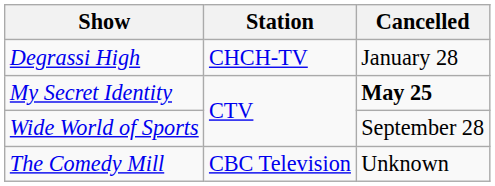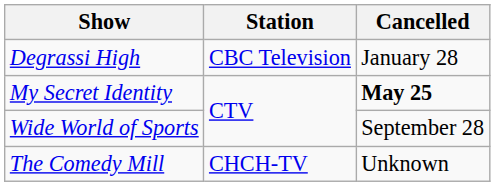Degrassi High | Station: CHCH-TV -> CBC Television
The Comedy Mill | Station: CBC Television -> CHCH-TV
